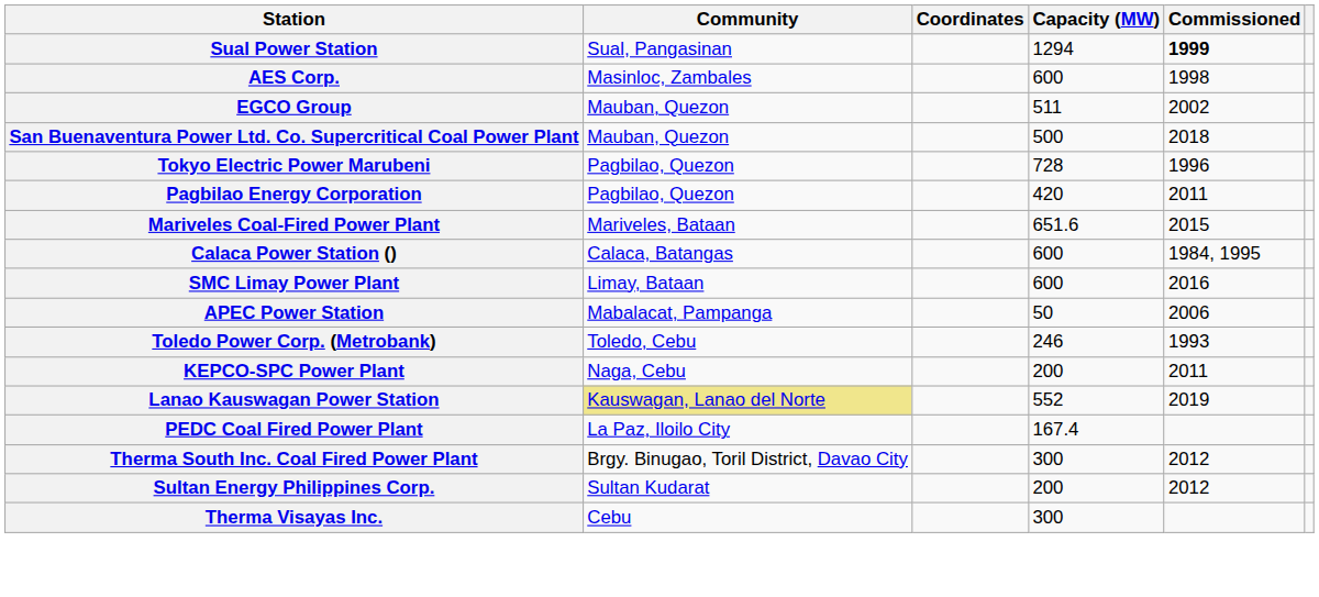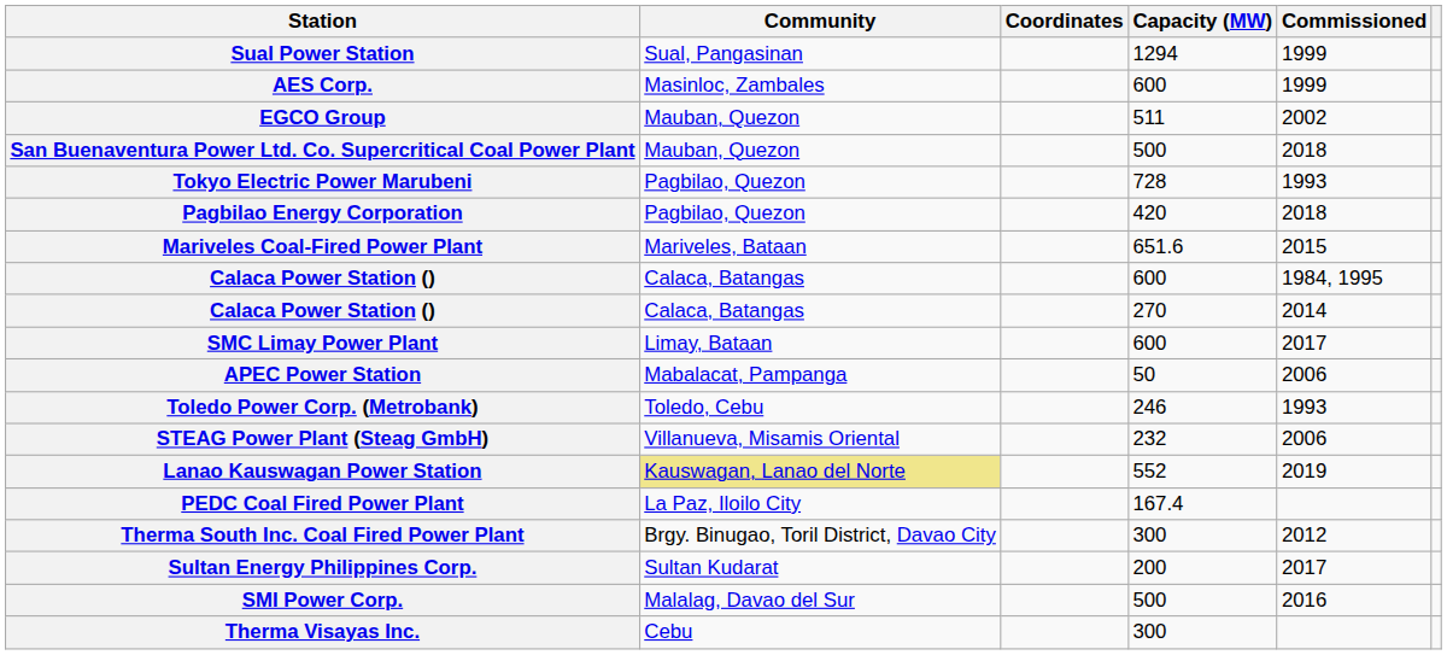Sual Power Station | Commissioned: bold -> normal
AES Corp. | Commissioned: 1998 -> 1999
Tokyo Electric Power Marubeni | Commissioned: 1996 -> 1993
Pagbilao Energy Corporation | Commissioned: 2011 -> 2018
+ row: Calaca Power Station () | Calaca, Batangas | 270 | 2014
SMC Limay Power Plant | Commissioned: 2016 -> 2017
- row: KEPCO-SPC Power Plant | Naga, Cebu | 200 | 2011
+ row: STEAG Power Plant (Steag GmbH) | Villanueva, Misamis Oriental | 232 | 2006
Sultan Energy Philippines Corp. | Commissioned: 2012 -> 2017
+ row: SMI Power Corp. | Malalag, Davao del Sur | 500 | 2016
